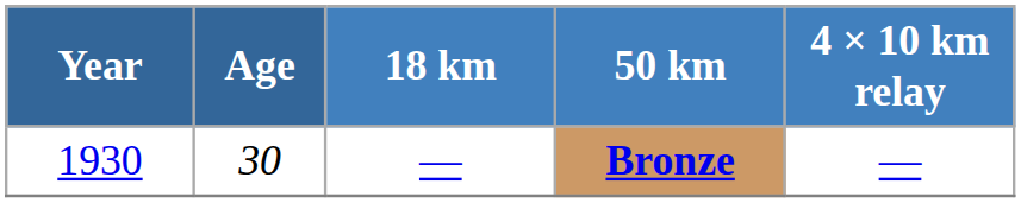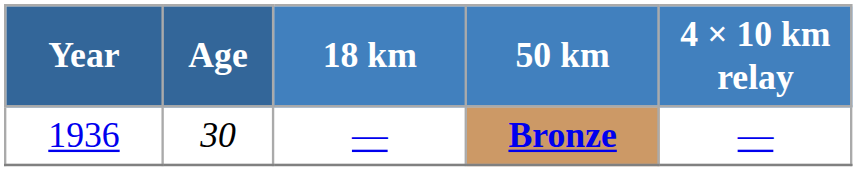Bronze | Year: 1930 -> 1936
